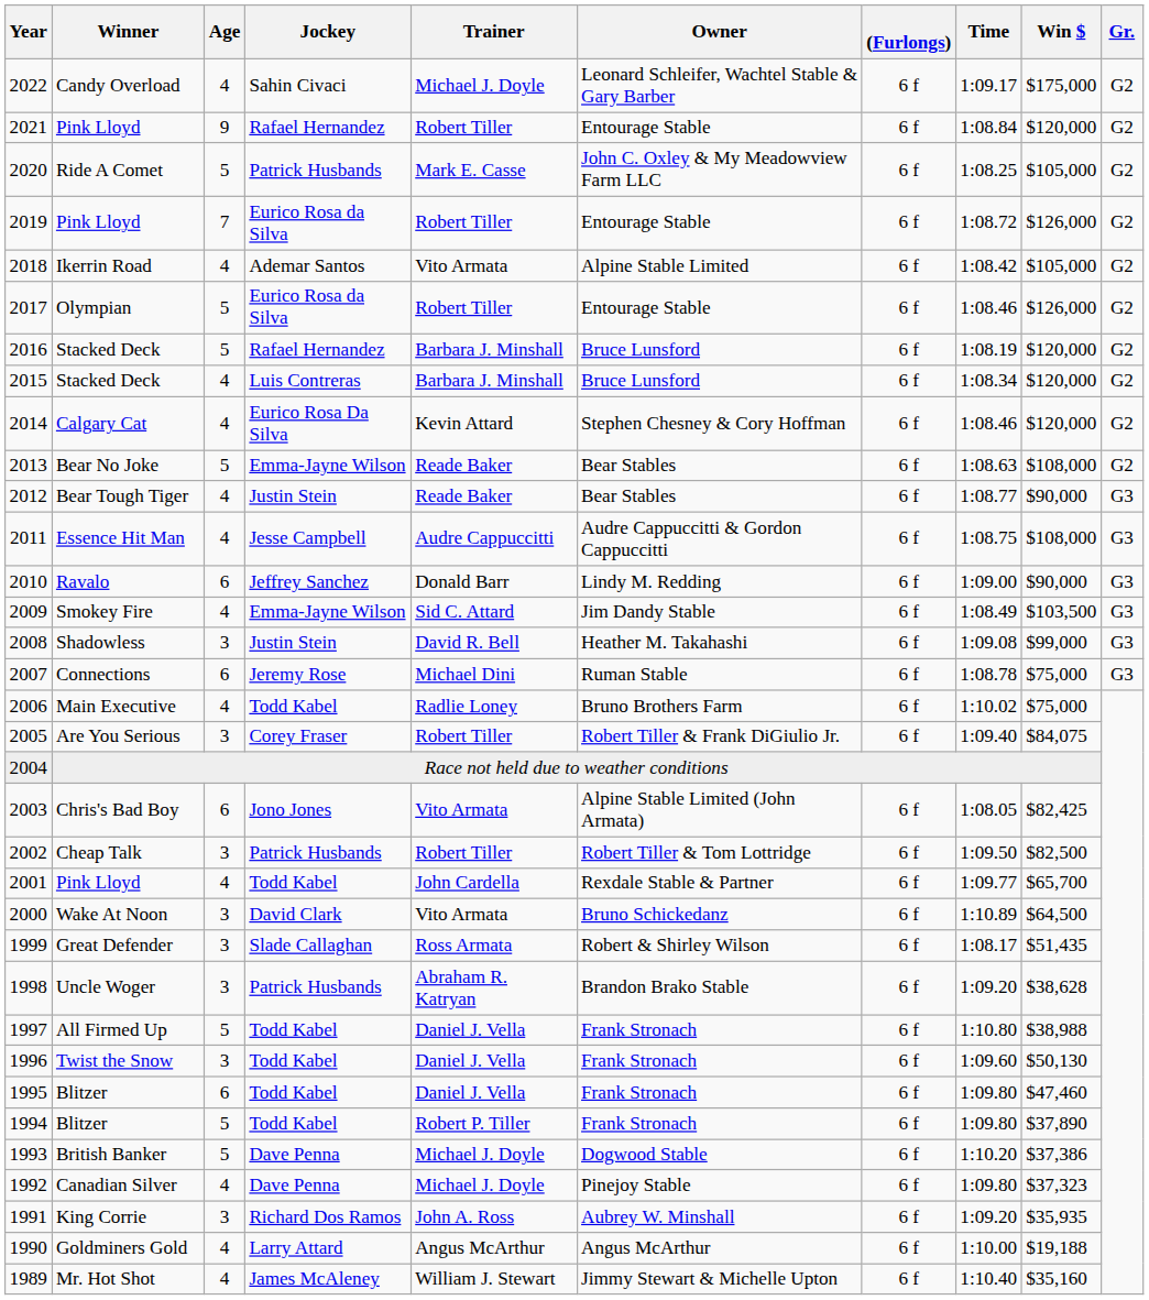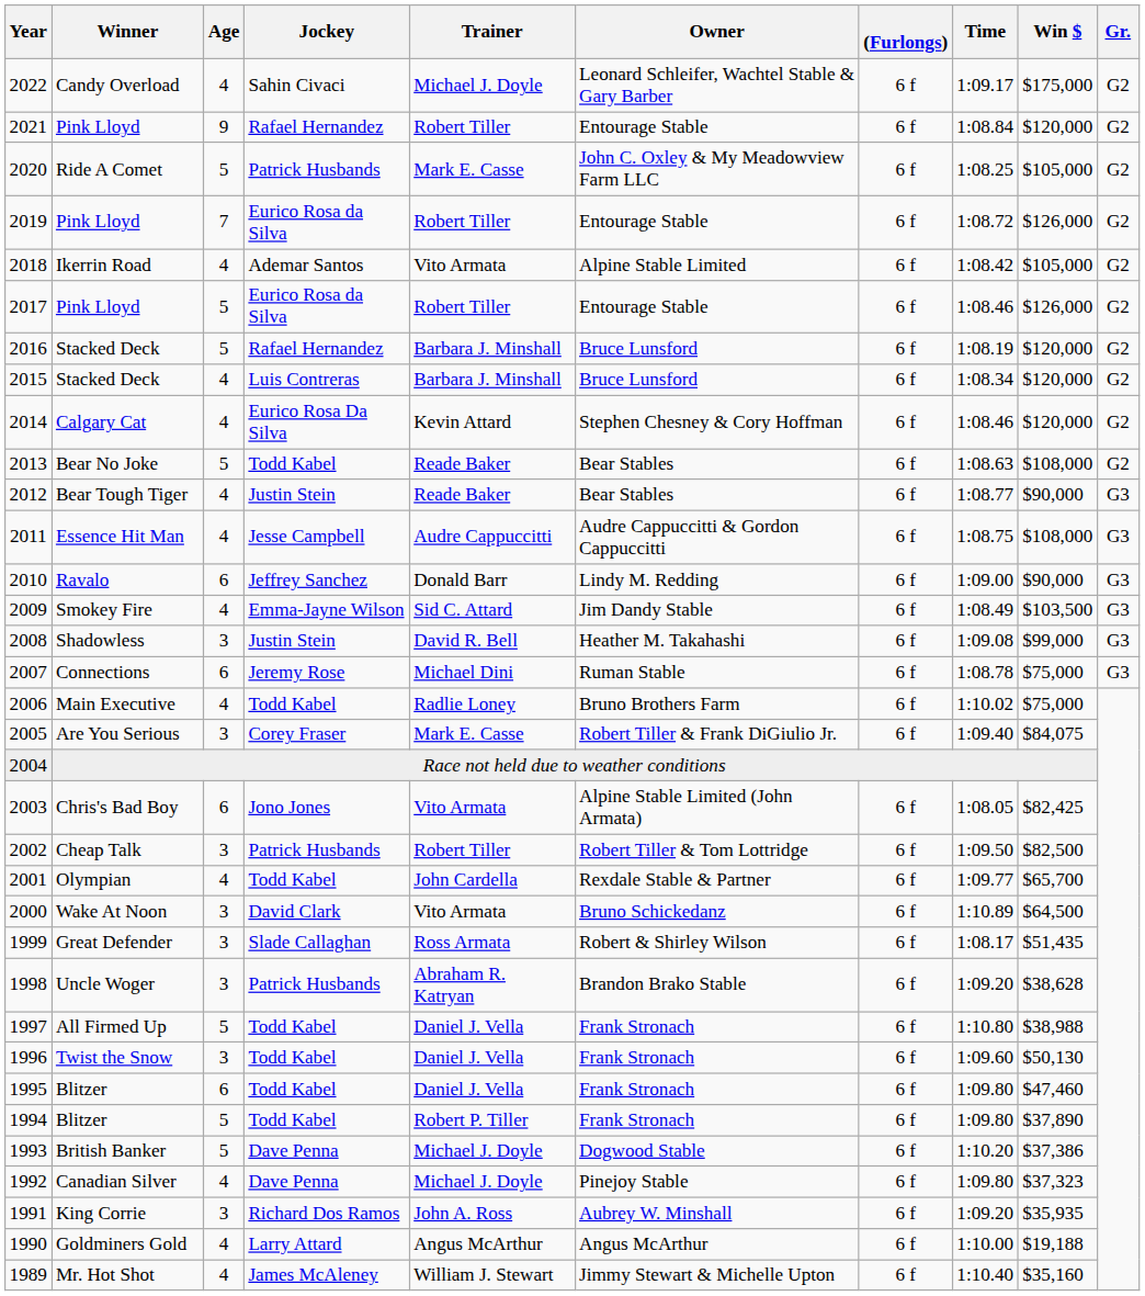2017 | Winner: Olympian -> Pink Lloyd
2013 | Jockey: Emma-Jayne Wilson -> Todd Kabel
2005 | Trainer: Robert Tiller -> Mark E. Casse
2001 | Winner: Pink Lloyd -> Olympian
